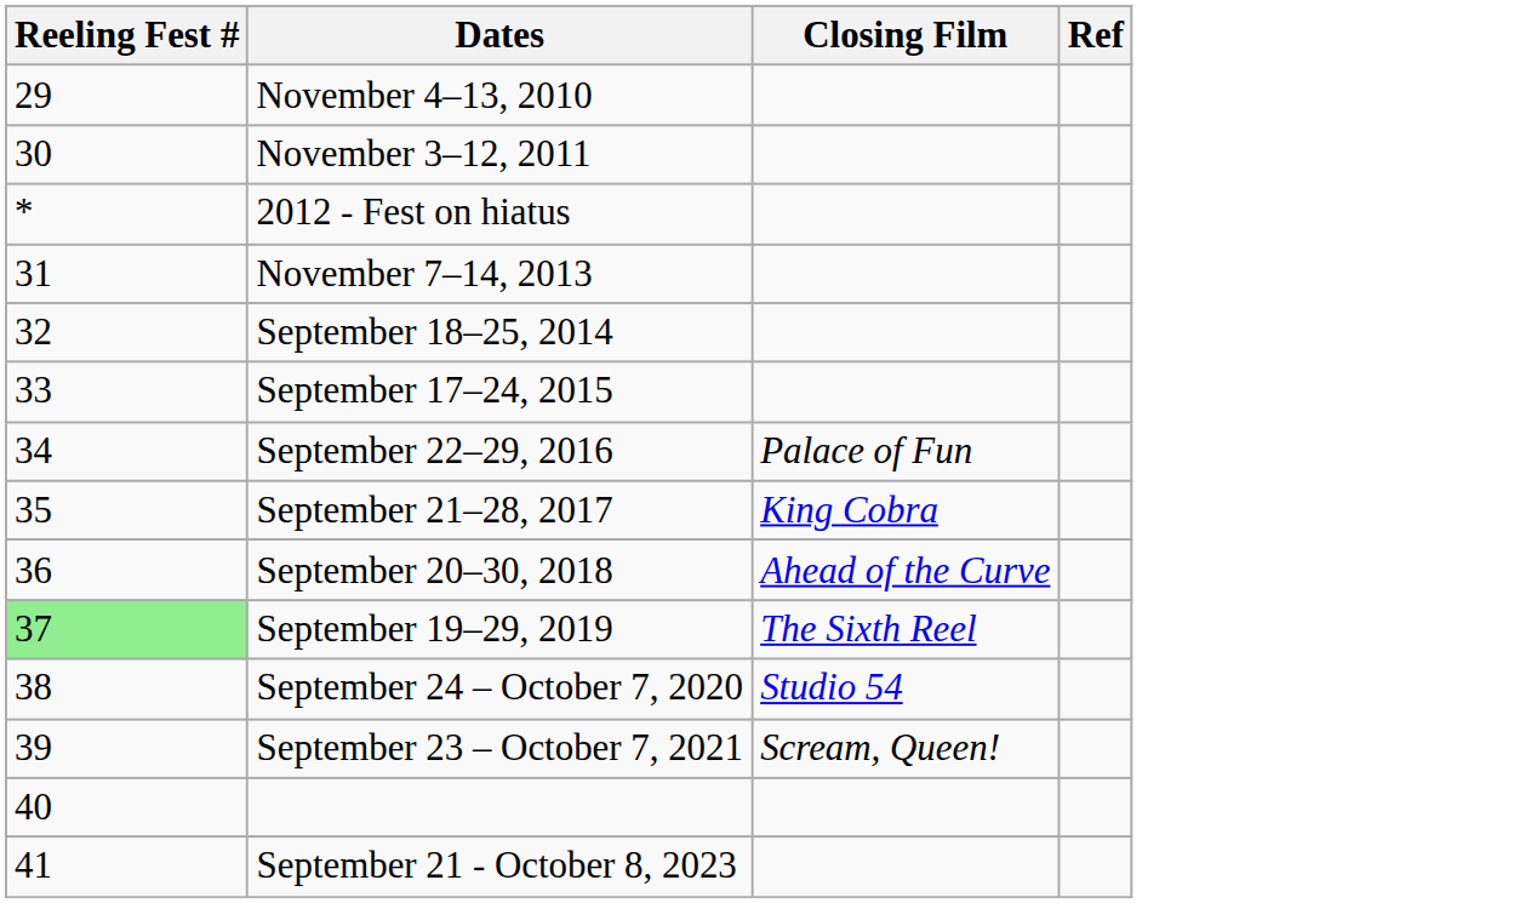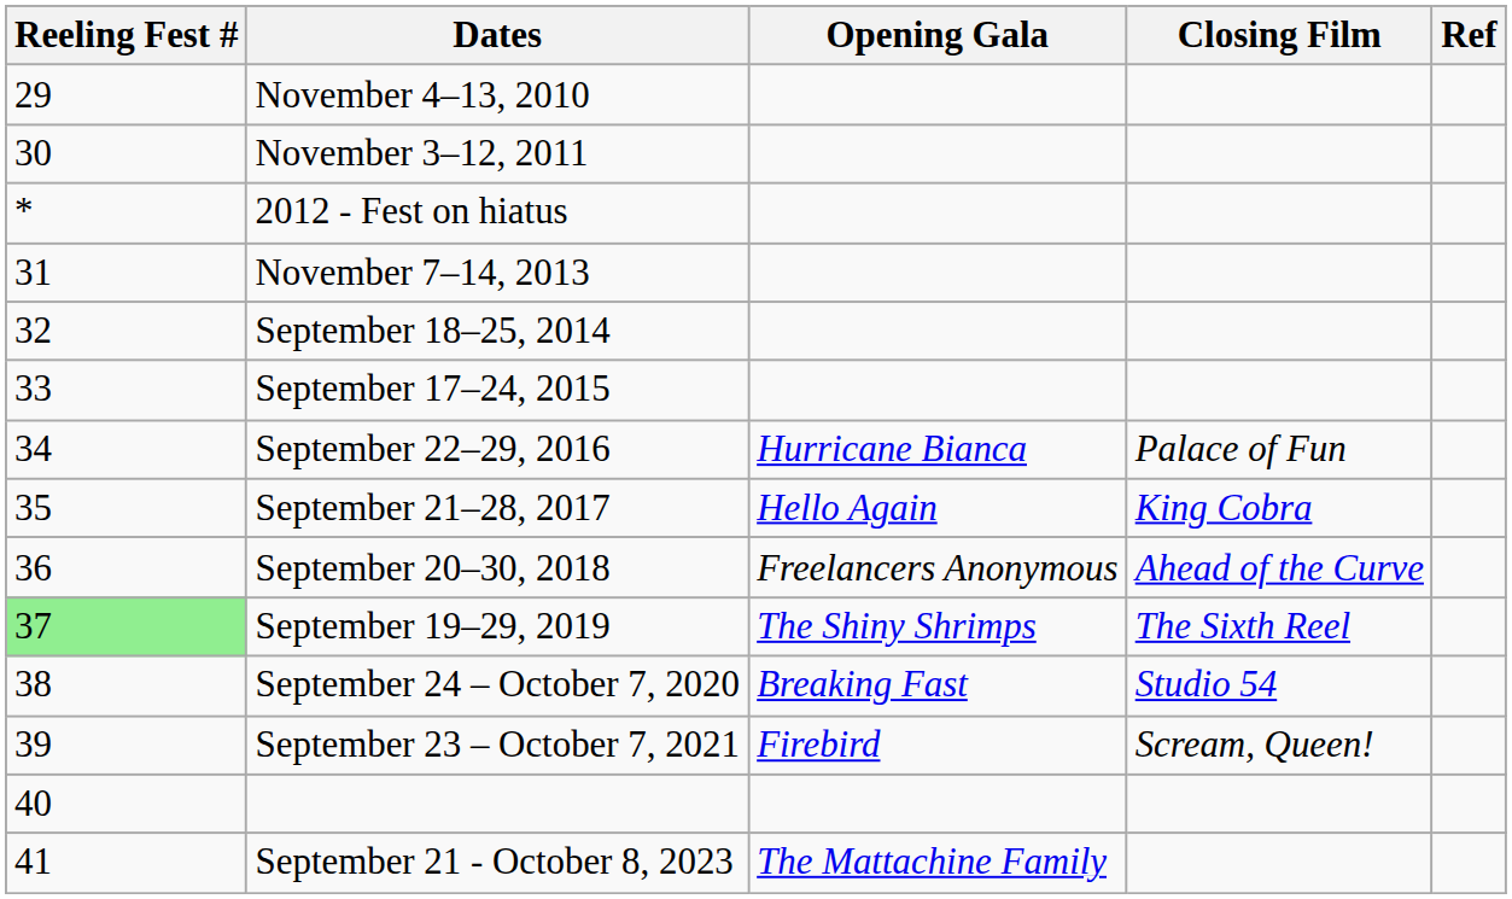+ column: Opening Gala | Hurricane Bianca | Hello Again | Freelancers Anonymous | The Shiny Shrimps | Breaking Fast | Firebird | The Mattachine Family
